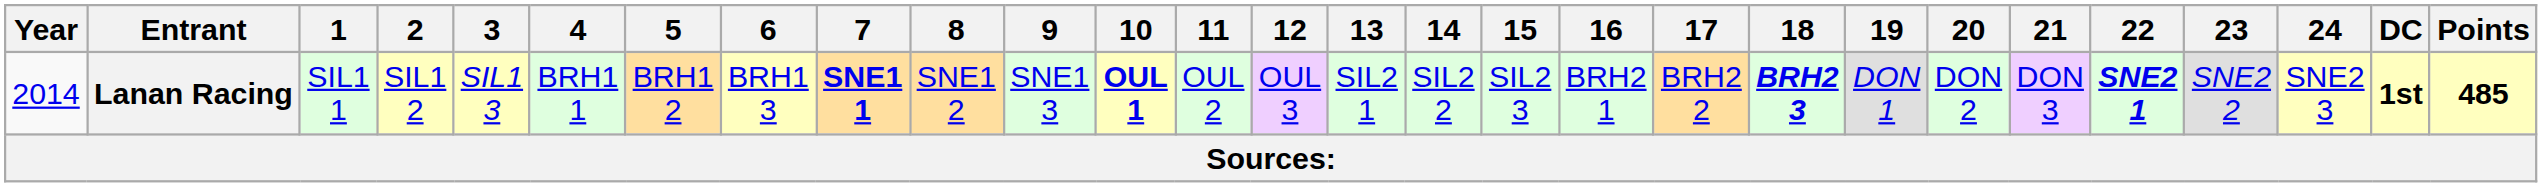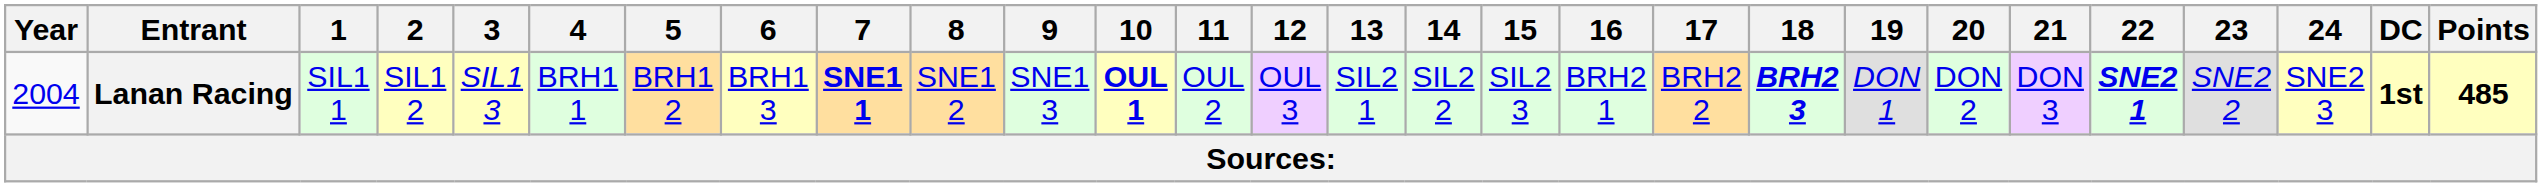Lanan Racing | Year: 2014 -> 2004
